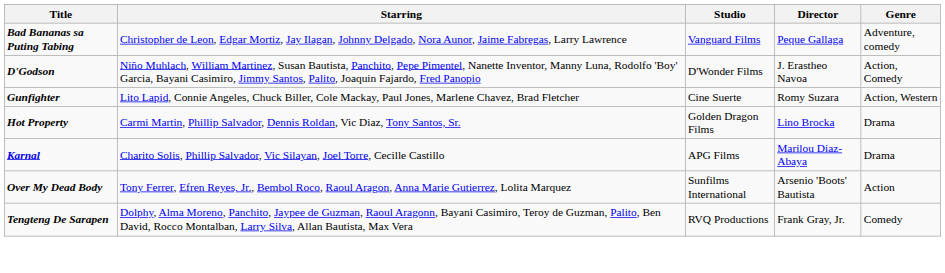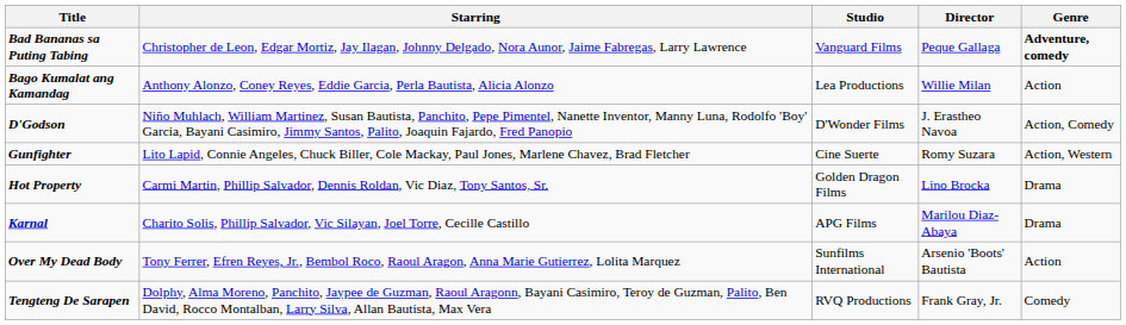Bad Bananas sa Puting Tabing | Genre: normal -> bold
+ row: Bago Kumalat ang Kamandag | Anthony Alonzo, Coney Reyes, Eddie Garcia, Perla Bautista, Alicia Alonzo | Lea Productions | Willie Milan | Action
